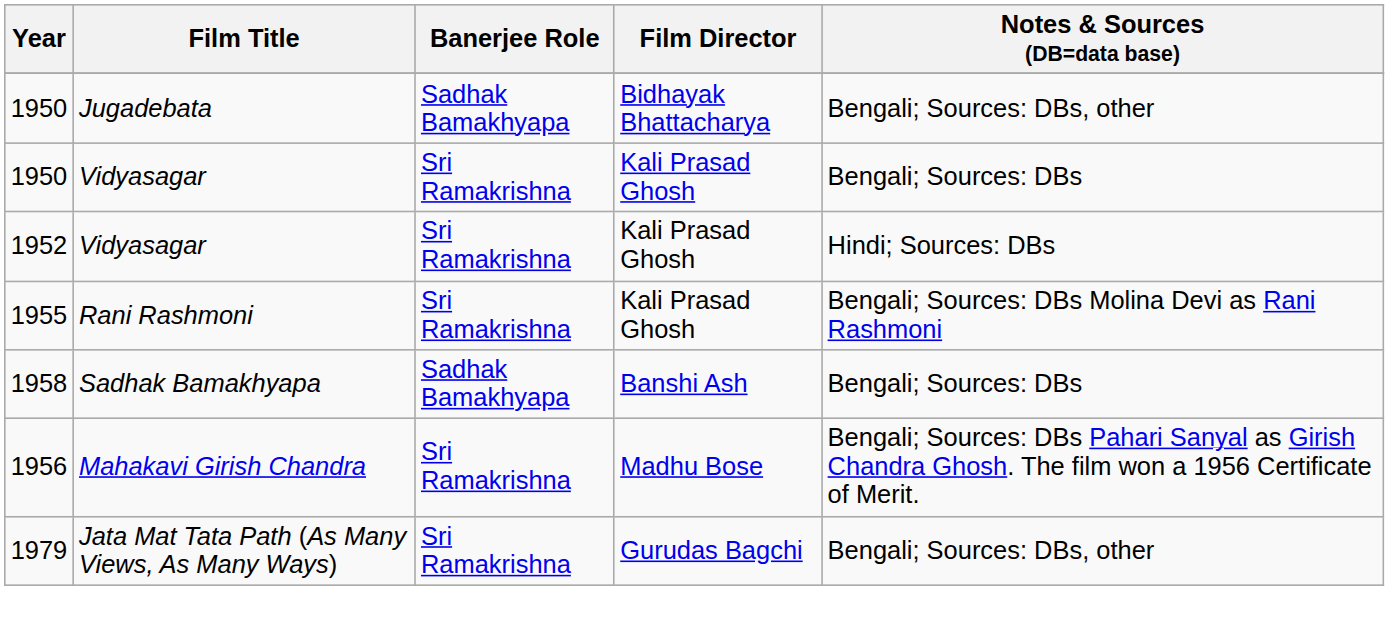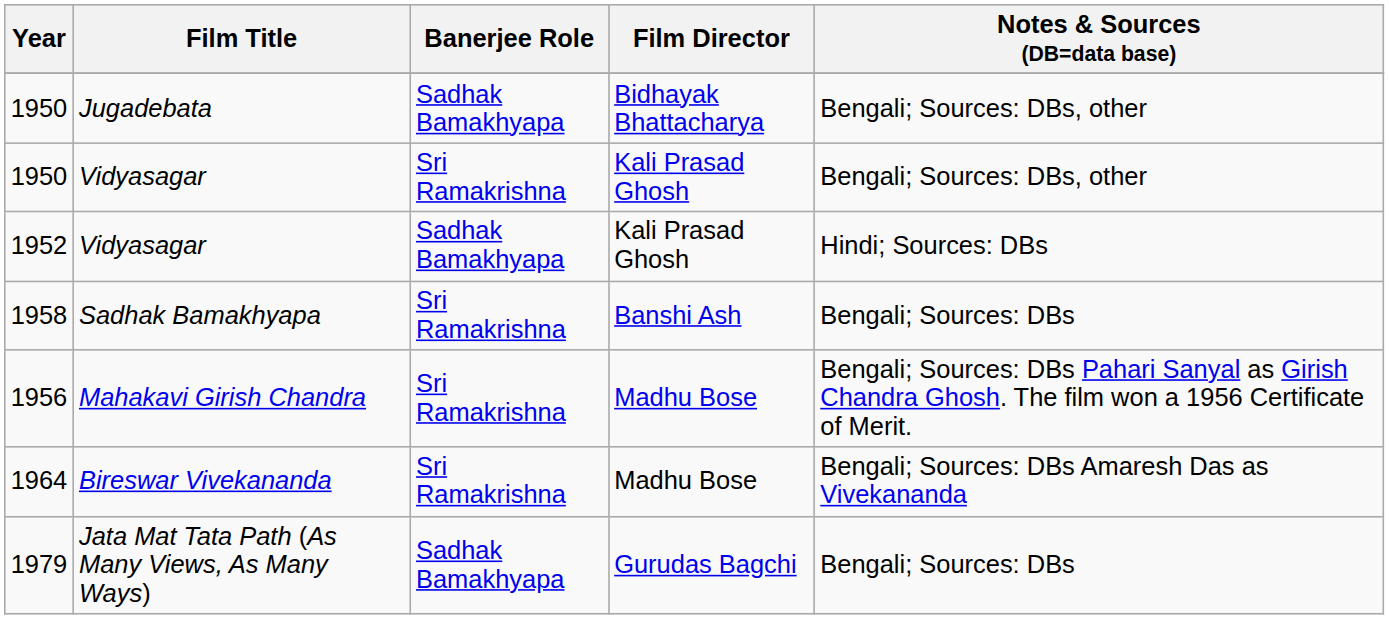1950 / Vidyasagar | Notes & Sources (DB=data base): Bengali; Sources: DBs -> Bengali; Sources: DBs, other
1952 | Banerjee Role: Sri Ramakrishna -> Sadhak Bamakhyapa
- row: 1955 | Rani Rashmoni | Sri Ramakrishna | Kali Prasad Ghosh | Bengali; Sources: DBs Molina Devi as Rani Rashmoni
1958 | Banerjee Role: Sadhak Bamakhyapa -> Sri Ramakrishna
+ row: 1964 | Bireswar Vivekananda | Sri Ramakrishna | Madhu Bose | Bengali; Sources: DBs Amaresh Das as Vivekananda
1979 | Banerjee Role: Sri Ramakrishna -> Sadhak Bamakhyapa
1979 | Notes & Sources (DB=data base): Bengali; Sources: DBs, other -> Bengali; Sources: DBs
